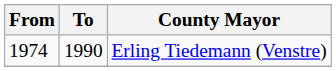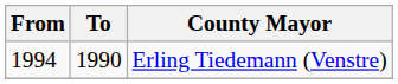Erling Tiedemann (Venstre) | From: 1974 -> 1994
